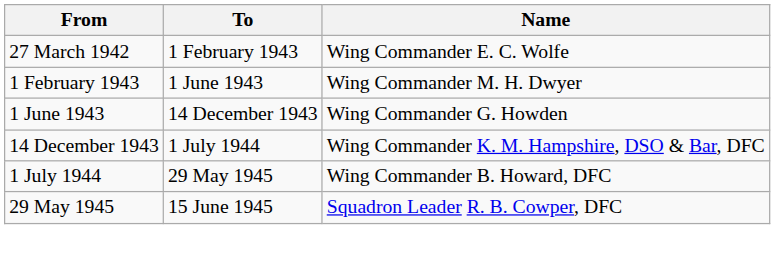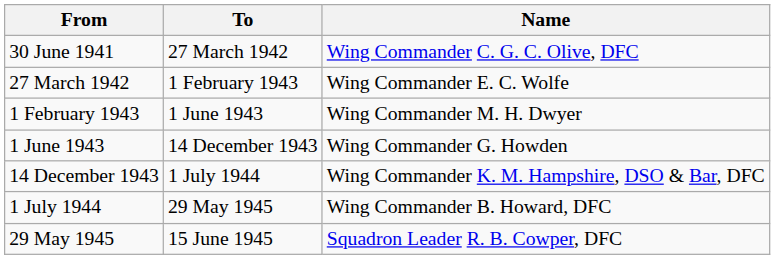+ row: 30 June 1941 | 27 March 1942 | Wing Commander C. G. C. Olive, DFC
